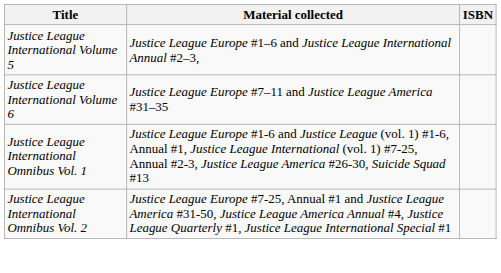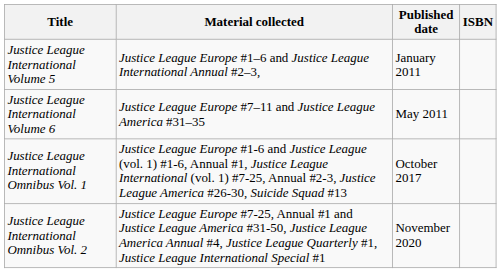+ column: Published date | January 2011 | May 2011 | October 2017 | November 2020
